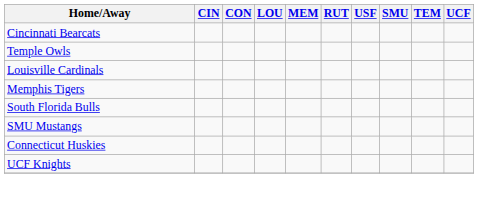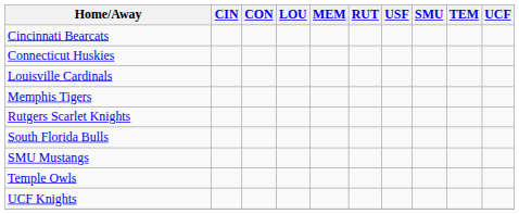rows swapped: Connecticut Huskies <-> Temple Owls
+ row: Rutgers Scarlet Knights
